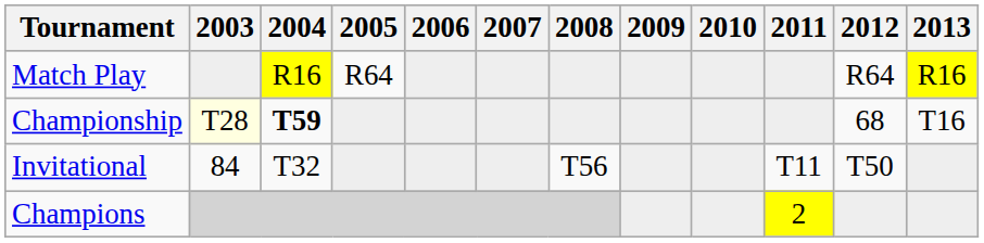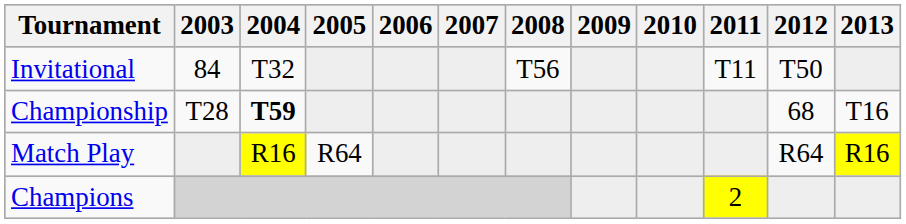rows swapped: Match Play <-> Invitational
Championship | 2003: lightyellow background -> no background
